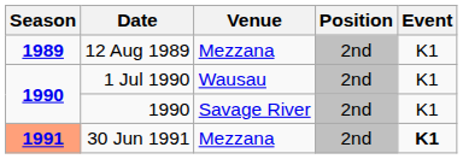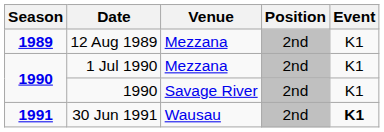1 Jul 1990 | Venue: Wausau -> Mezzana
30 Jun 1991 | Season: lightsalmon background -> no background
30 Jun 1991 | Venue: Mezzana -> Wausau
